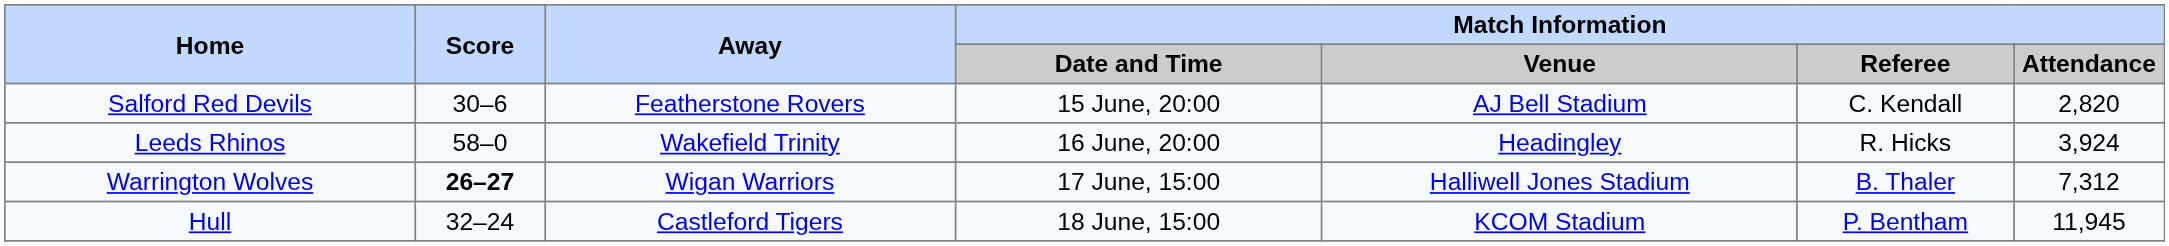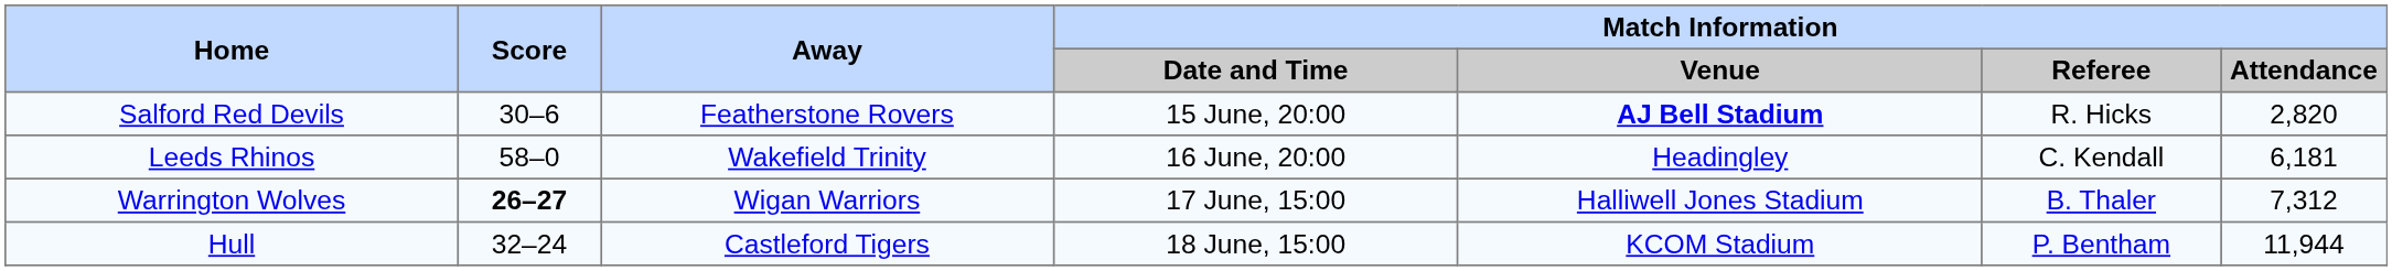Salford Red Devils | Match Information / Venue: normal -> bold
Salford Red Devils | Match Information / Referee: C. Kendall -> R. Hicks
Leeds Rhinos | Match Information / Referee: R. Hicks -> C. Kendall
Leeds Rhinos | Match Information / Attendance: 3,924 -> 6,181
Hull | Match Information / Attendance: 11,945 -> 11,944
